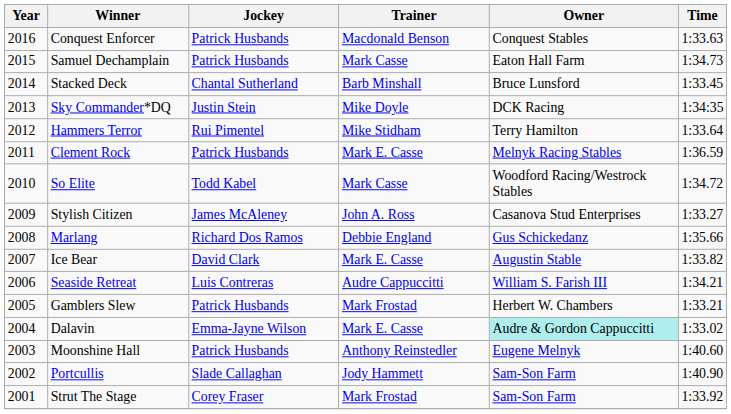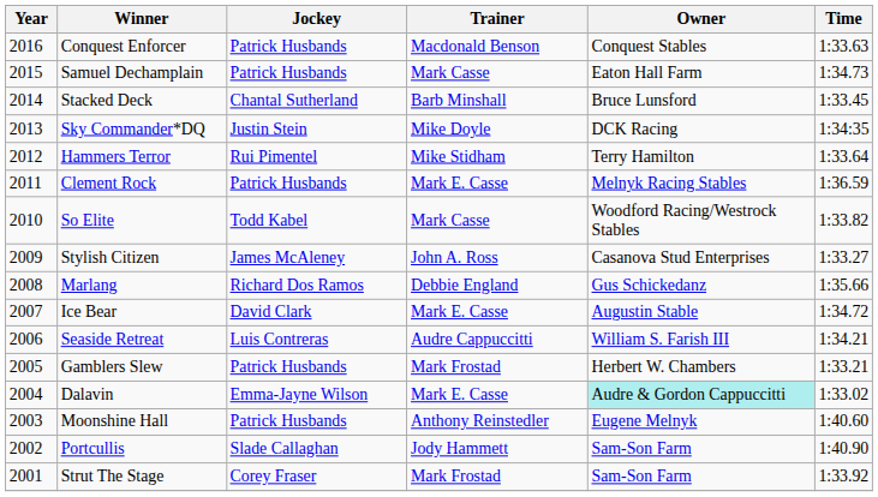So Elite | Time: 1:34.72 -> 1:33.82
Ice Bear | Time: 1:33.82 -> 1:34.72
